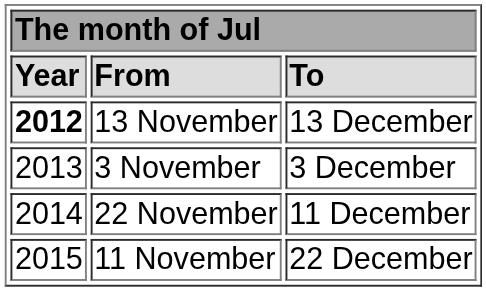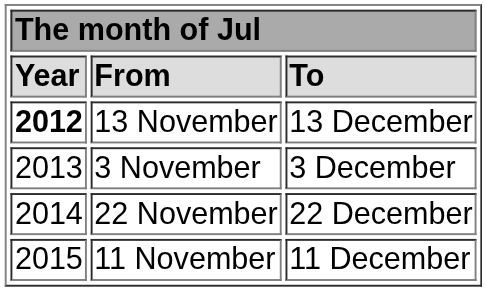22 November | column 3: 11 December -> 22 December
11 November | column 3: 22 December -> 11 December
